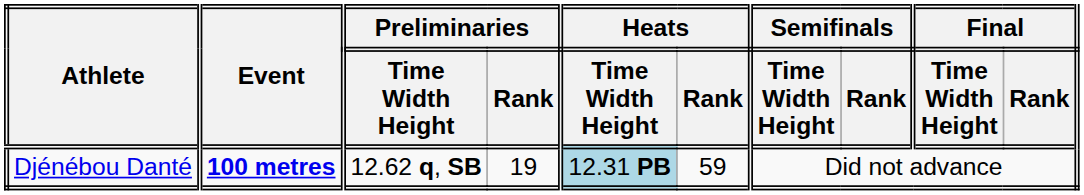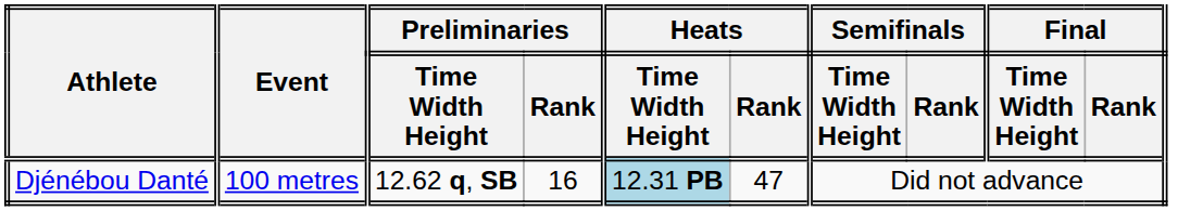Djénébou Danté | Event: bold -> normal
Djénébou Danté | Preliminaries / Rank: 19 -> 16
Djénébou Danté | Heats / Rank: 59 -> 47
